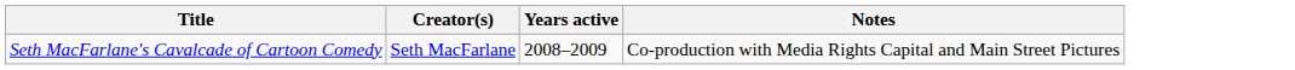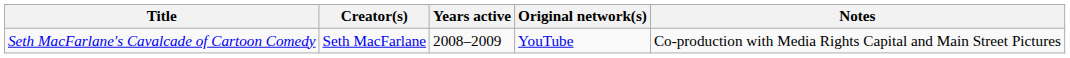+ column: Original network(s) | YouTube
